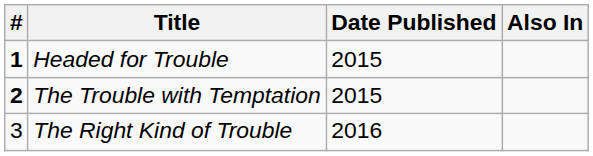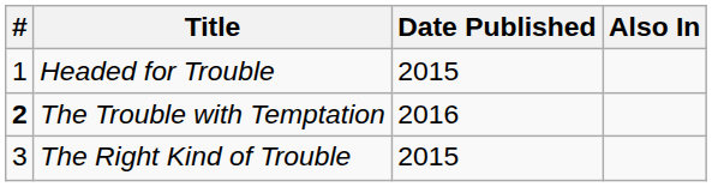Headed for Trouble | #: bold -> normal
The Trouble with Temptation | Date Published: 2015 -> 2016
The Right Kind of Trouble | Date Published: 2016 -> 2015
